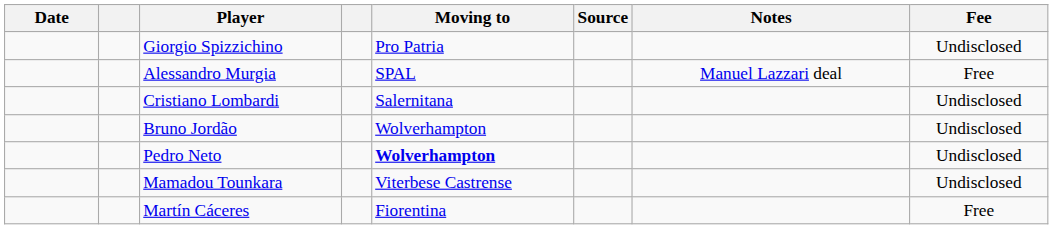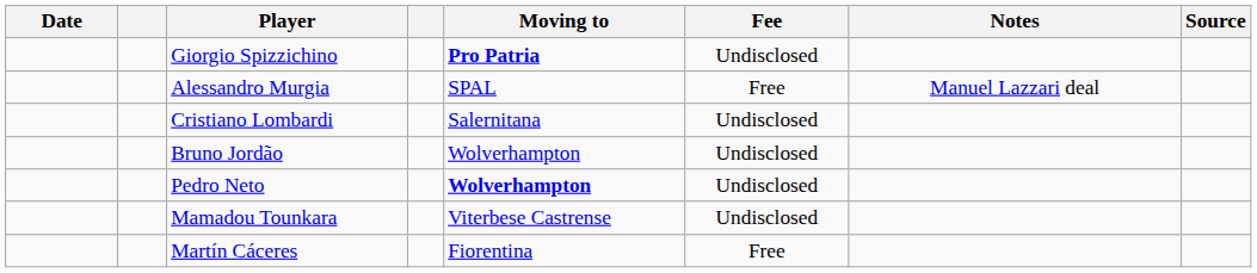columns swapped: Fee <-> Source
Giorgio Spizzichino | Moving to: normal -> bold
